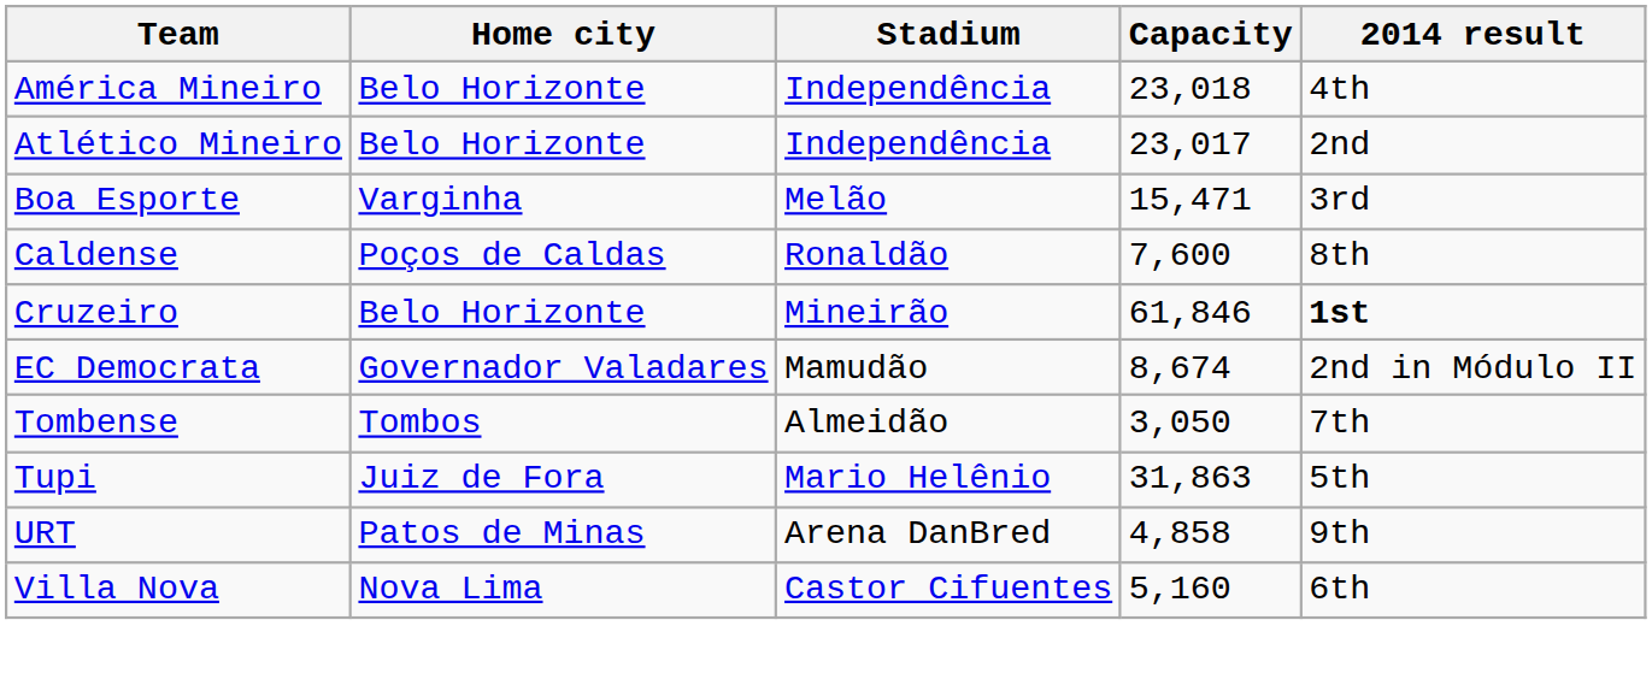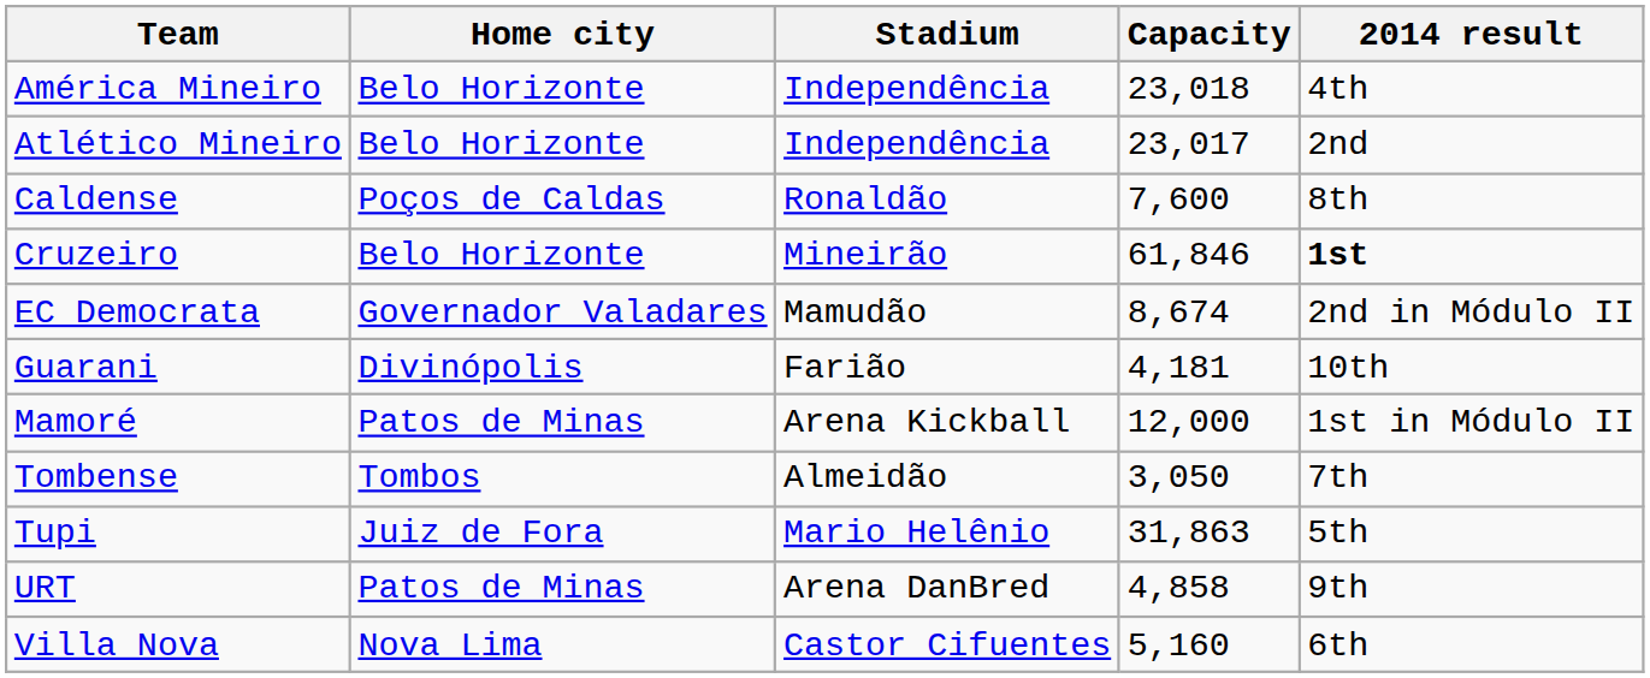- row: Boa Esporte | Varginha | Melão | 15,471 | 3rd
+ row: Guarani | Divinópolis | Farião | 4,181 | 10th
+ row: Mamoré | Patos de Minas | Arena Kickball | 12,000 | 1st in Módulo II
